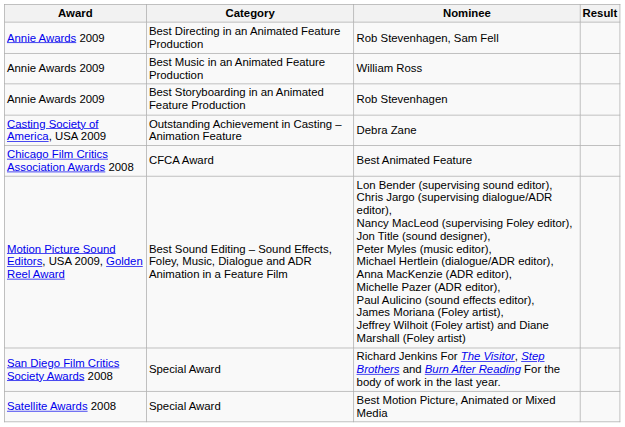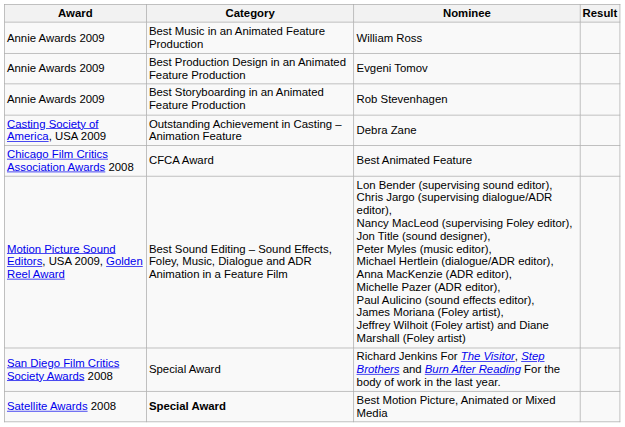- row: Annie Awards 2009 | Best Directing in an Animated Feature Production | Rob Stevenhagen, Sam Fell
+ row: Annie Awards 2009 | Best Production Design in an Animated Feature Production | Evgeni Tomov
Best Motion Picture, Animated or Mixed Media | Category: normal -> bold
